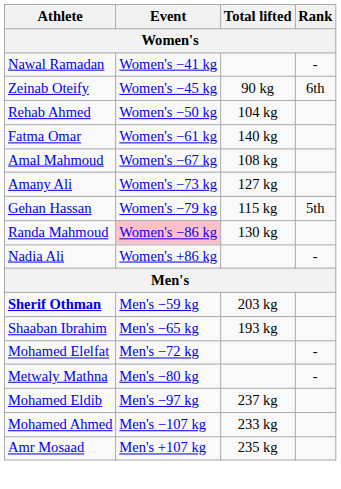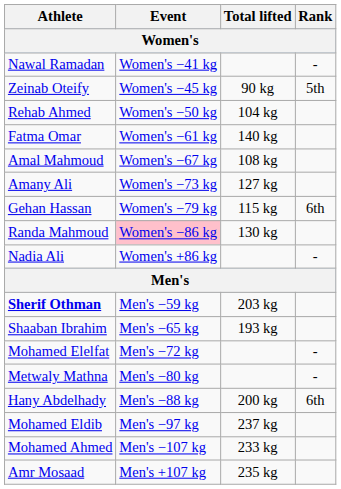Zeinab Oteify | Rank: 6th -> 5th
Gehan Hassan | Rank: 5th -> 6th
+ row: Hany Abdelhady | Men's −88 kg | 200 kg | 6th
